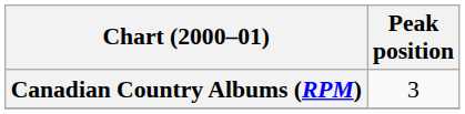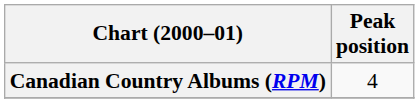Canadian Country Albums (RPM) | Peak position: 3 -> 4
